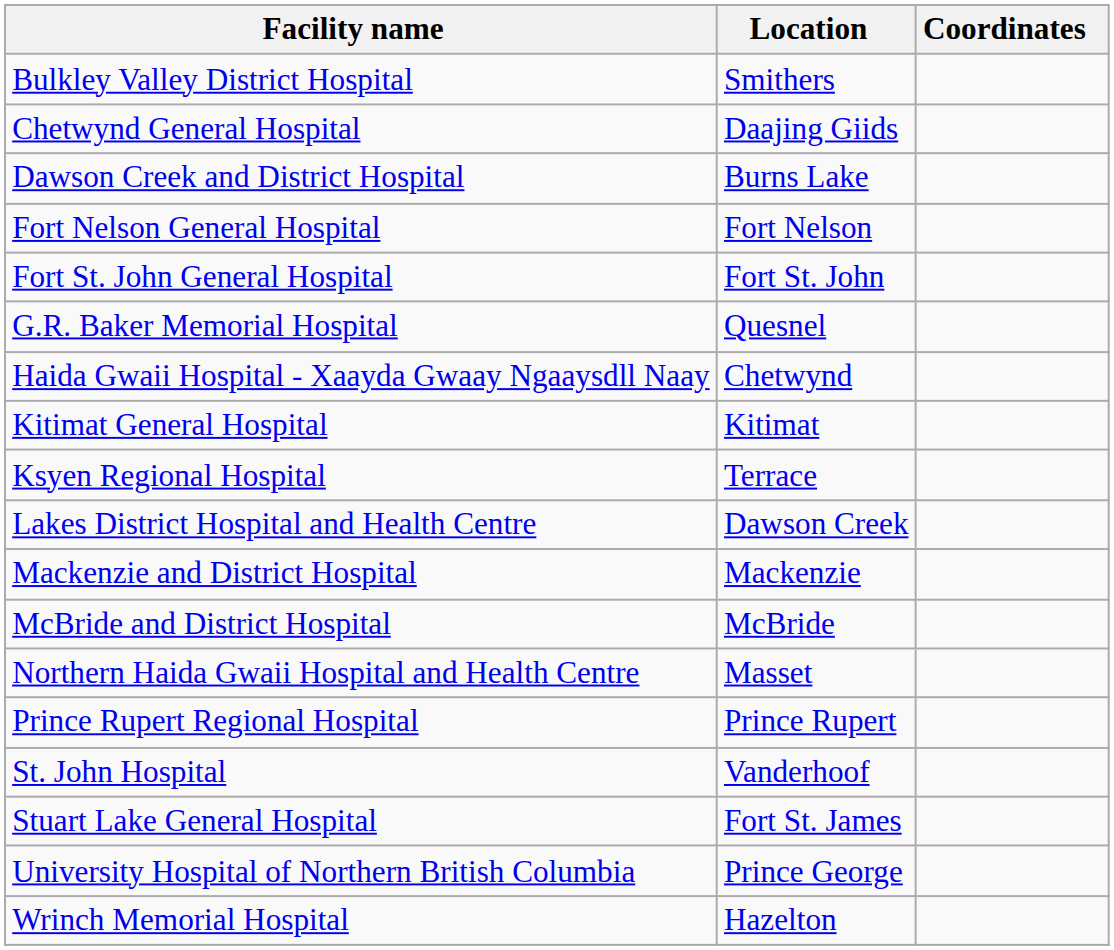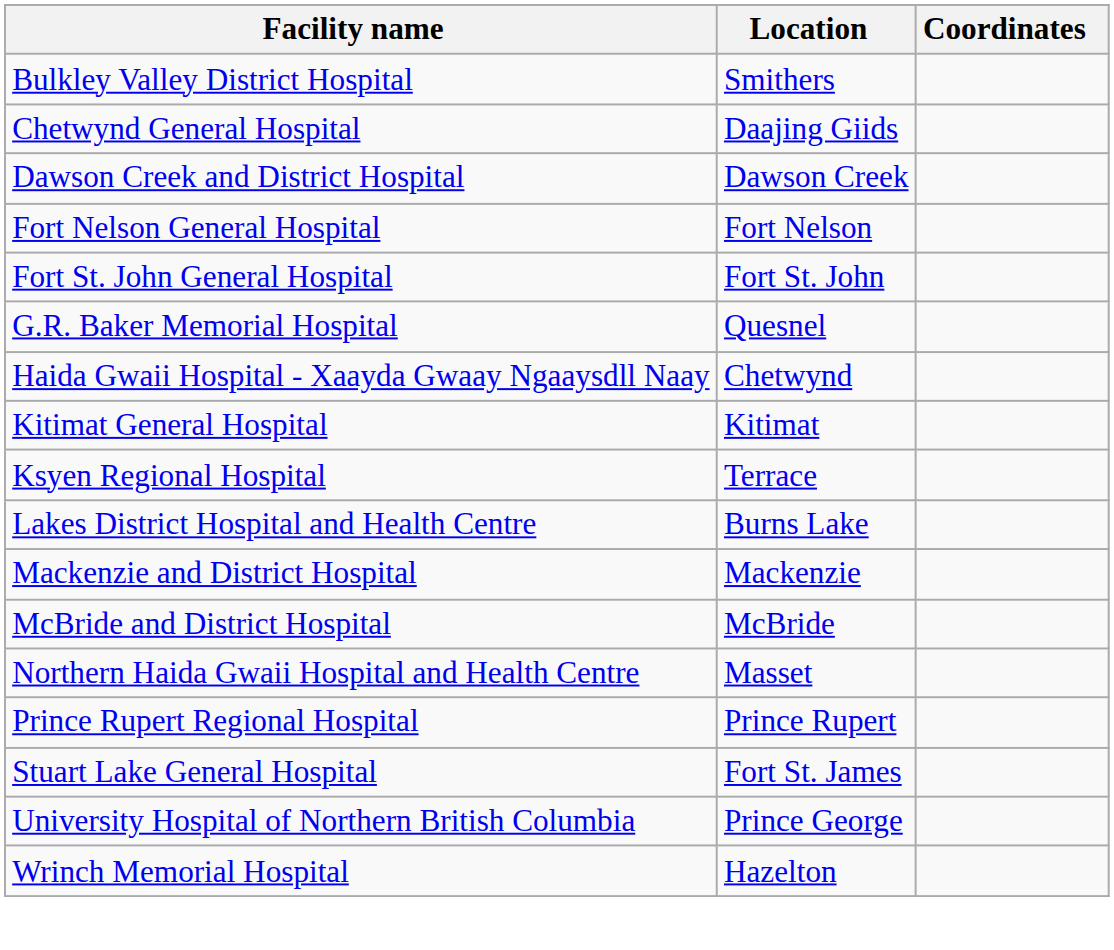Dawson Creek and District Hospital | Location: Burns Lake -> Dawson Creek
Lakes District Hospital and Health Centre | Location: Dawson Creek -> Burns Lake
- row: St. John Hospital | Vanderhoof
